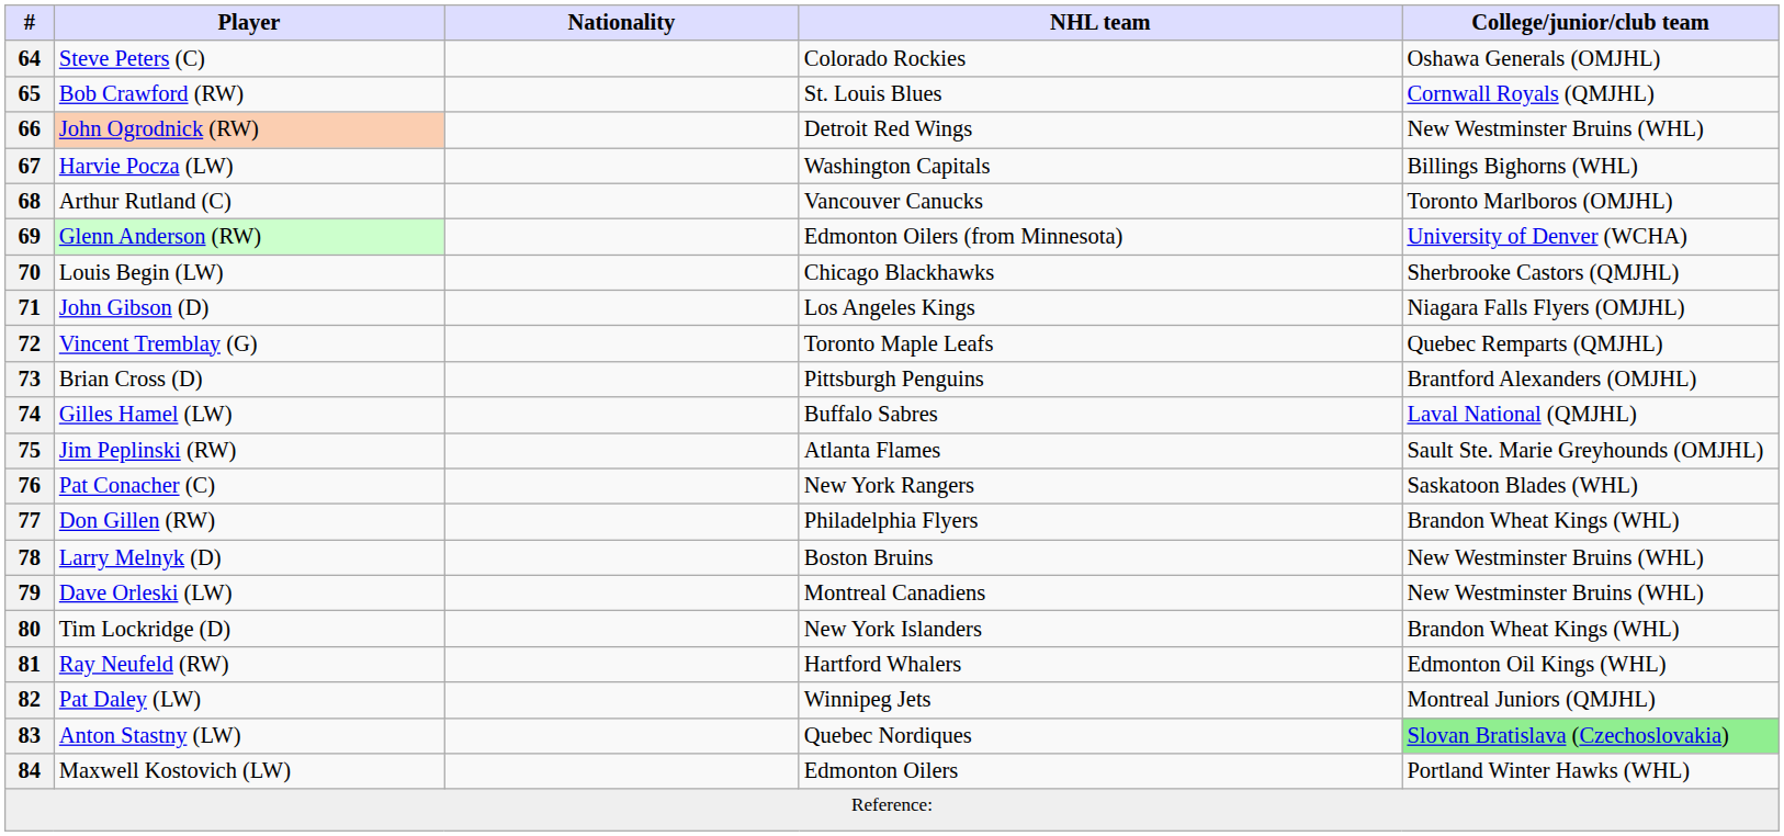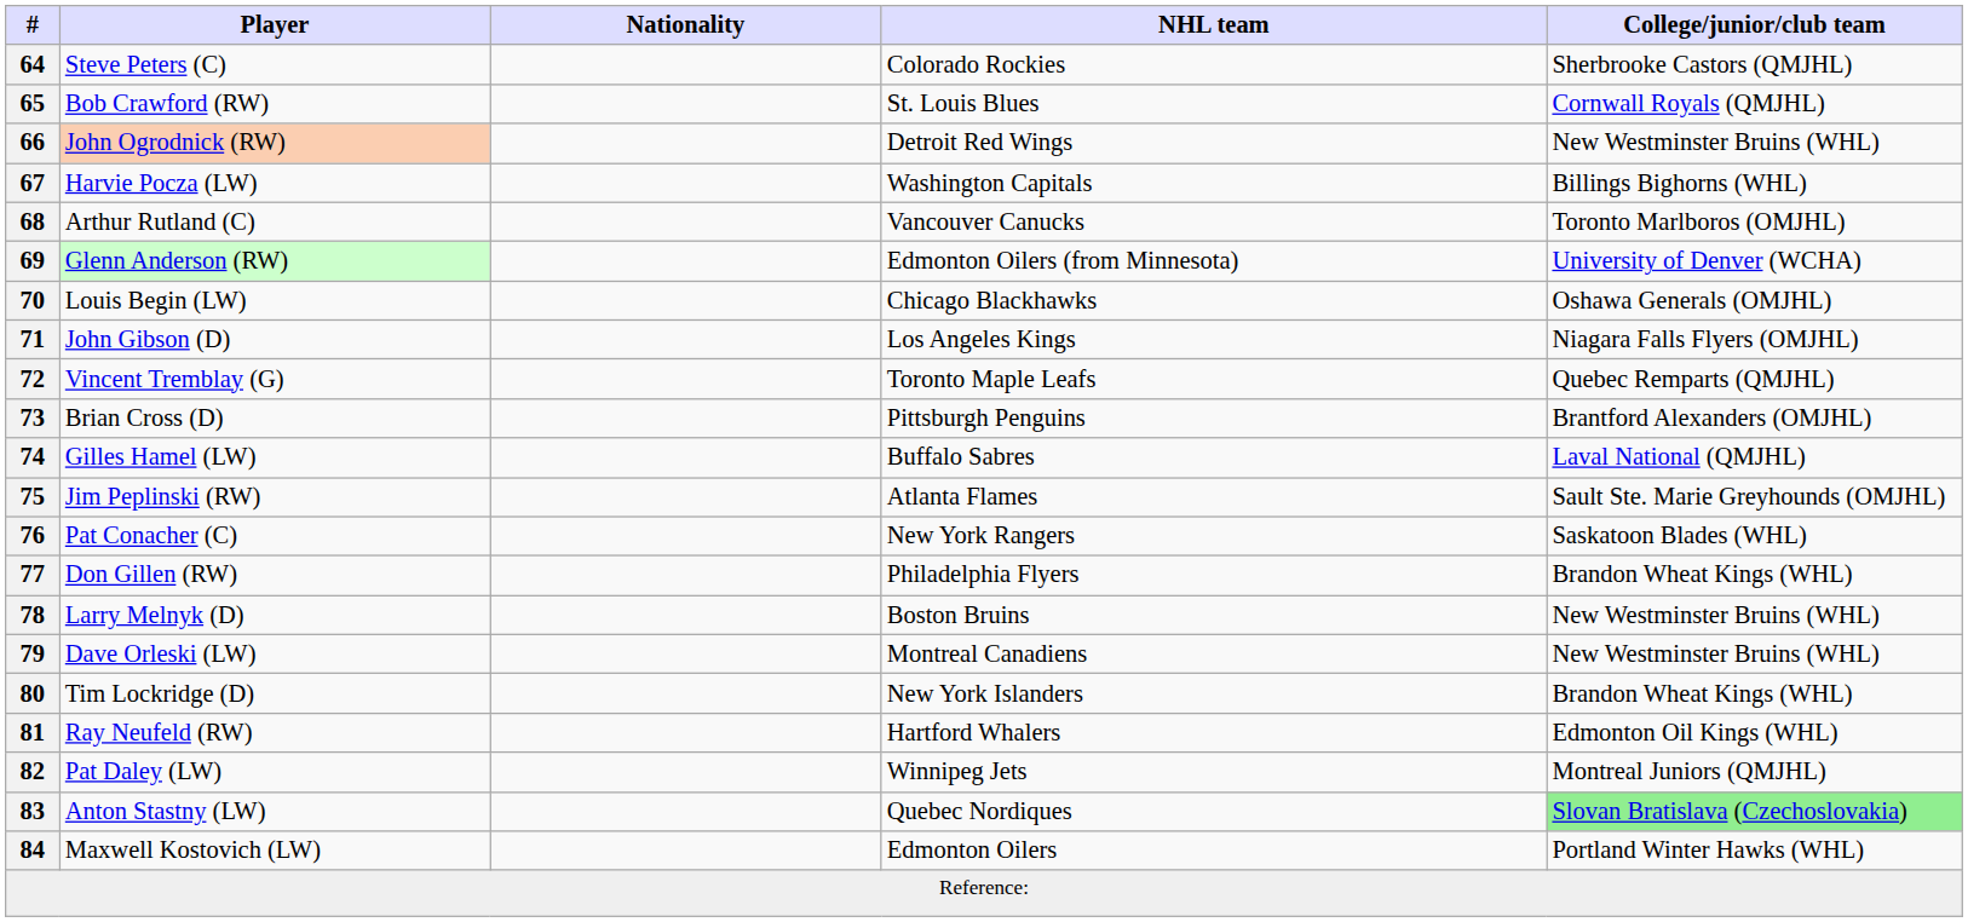64 | College/junior/club team: Oshawa Generals (OMJHL) -> Sherbrooke Castors (QMJHL)
70 | College/junior/club team: Sherbrooke Castors (QMJHL) -> Oshawa Generals (OMJHL)
